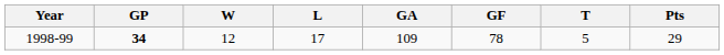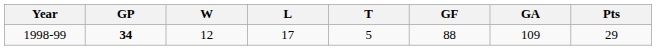columns swapped: T <-> GA
1998-99 | GF: 78 -> 88
